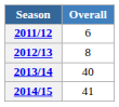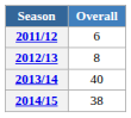2014/15 | Overall: 41 -> 38
